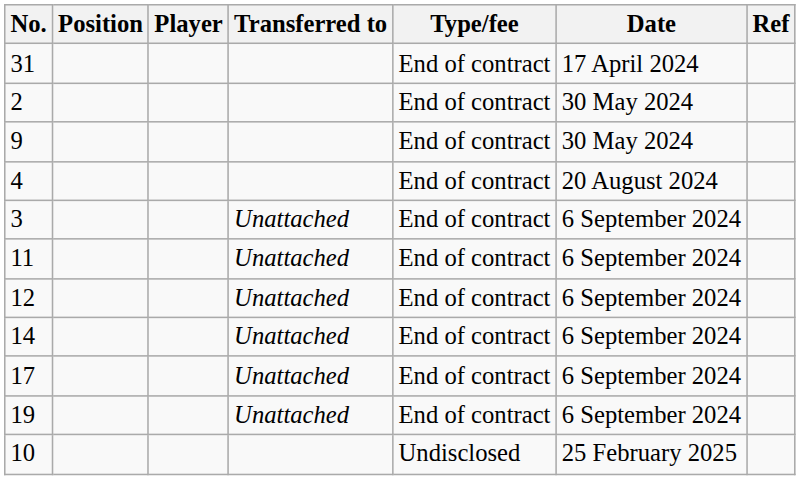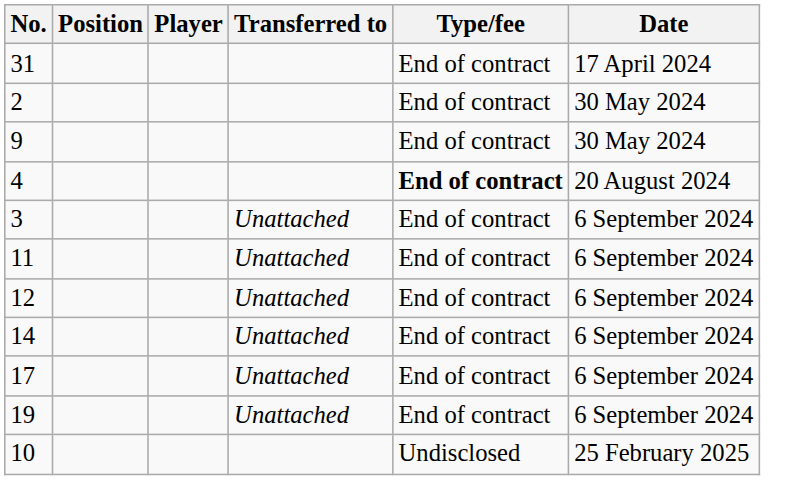- column: Ref
4 | Type/fee: normal -> bold
